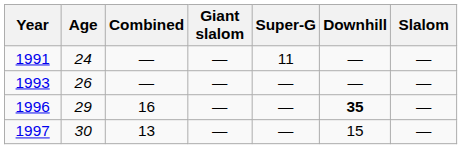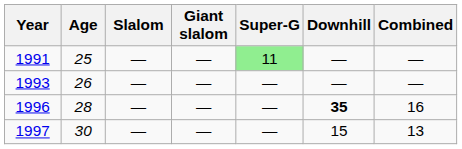columns swapped: Slalom <-> Combined
1991 | Age: 24 -> 25
1991 | Super-G: no background -> lightgreen background
1996 | Age: 29 -> 28
